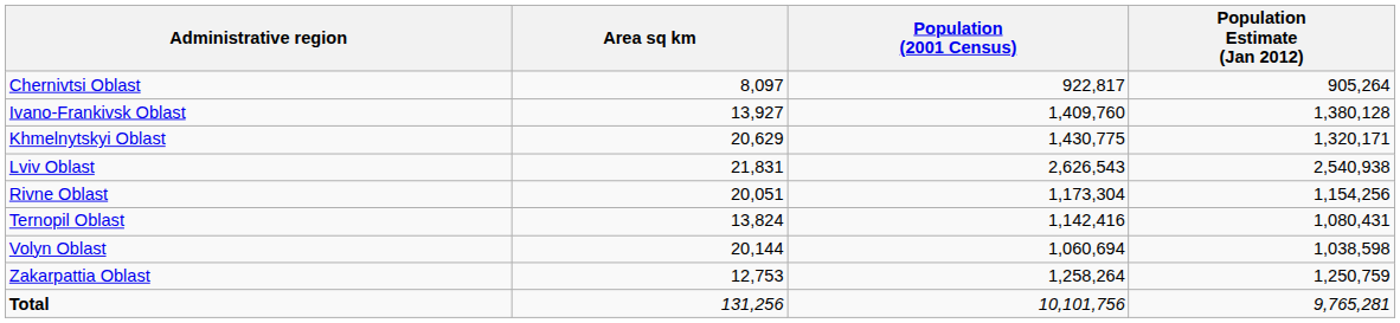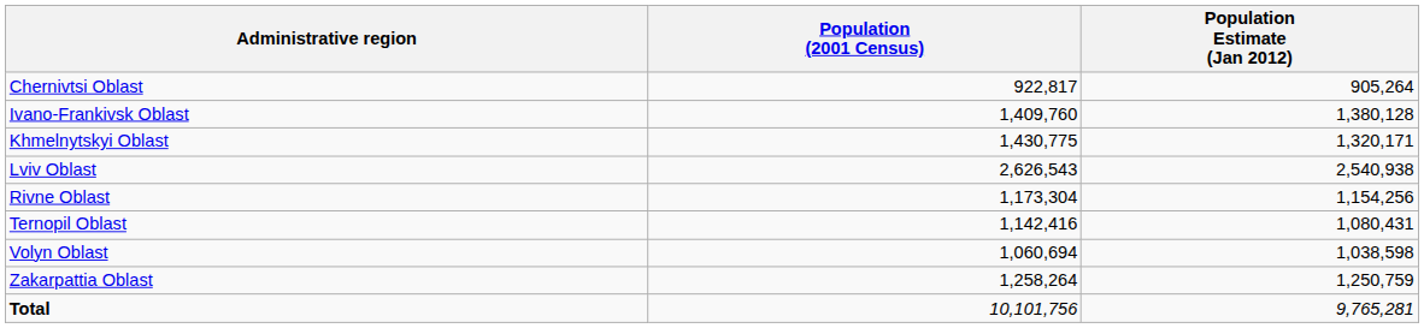- column: Area sq km | 8,097 | 13,927 | 20,629 | 21,831 | 20,051 | 13,824 | 20,144 | 12,753 | 131,256
